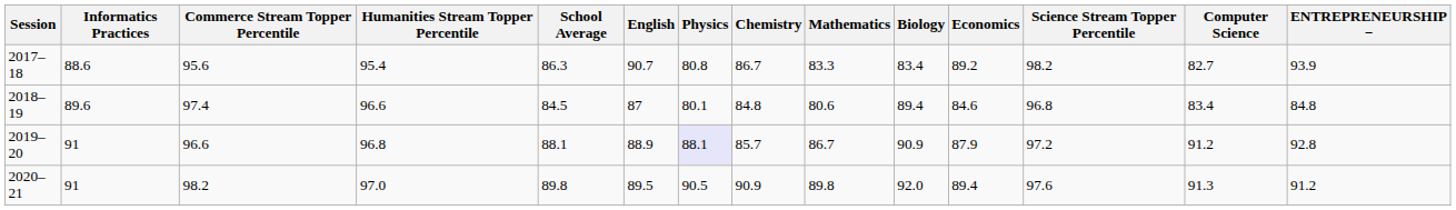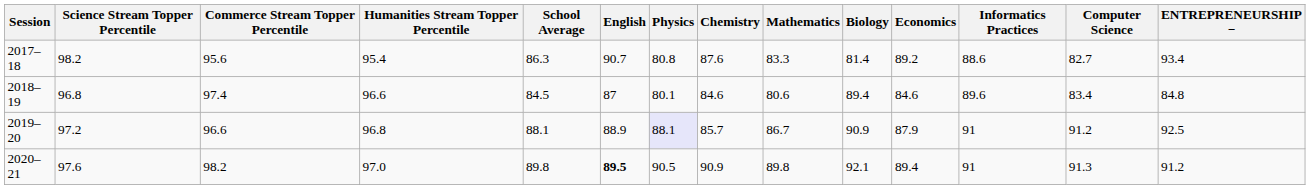columns swapped: Science Stream Topper Percentile <-> Informatics Practices
2017–18 | Chemistry: 86.7 -> 87.6
2017–18 | Biology: 83.4 -> 81.4
2017–18 | ENTREPRENEURSHIP −: 93.9 -> 93.4
2018–19 | Chemistry: 84.8 -> 84.6
2019–20 | ENTREPRENEURSHIP −: 92.8 -> 92.5
2020–21 | English: normal -> bold
2020–21 | Biology: 92.0 -> 92.1
